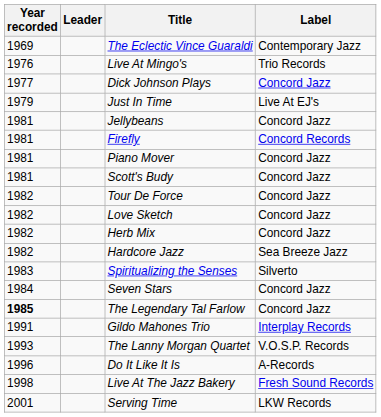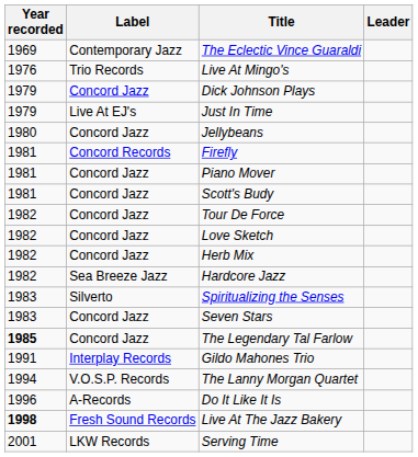columns swapped: Leader <-> Label
Dick Johnson Plays | Year recorded: 1977 -> 1979
Jellybeans | Year recorded: 1981 -> 1980
Seven Stars | Year recorded: 1984 -> 1983
The Lanny Morgan Quartet | Year recorded: 1993 -> 1994
Live At The Jazz Bakery | Year recorded: normal -> bold
